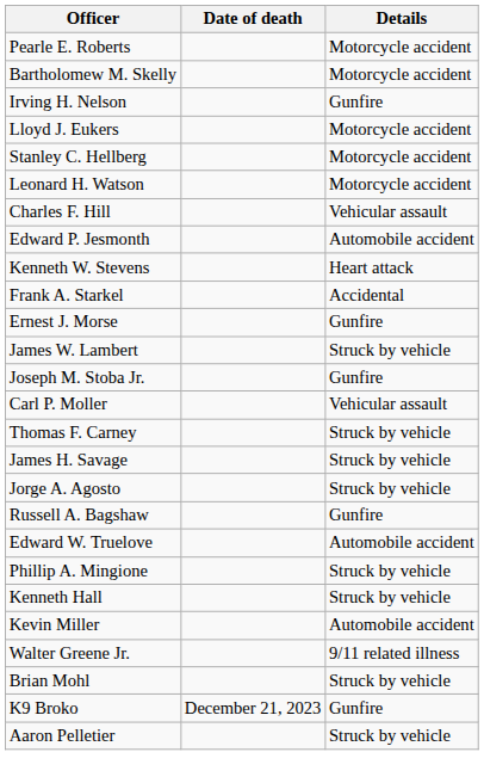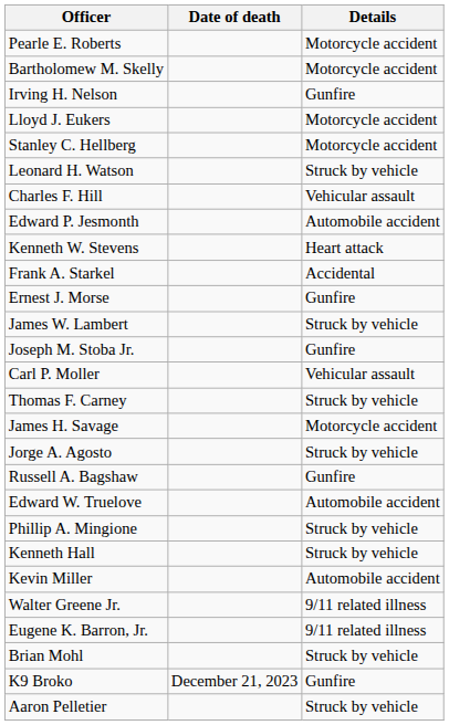Leonard H. Watson | Details: Motorcycle accident -> Struck by vehicle
James H. Savage | Details: Struck by vehicle -> Motorcycle accident
+ row: Eugene K. Barron, Jr. | 9/11 related illness
